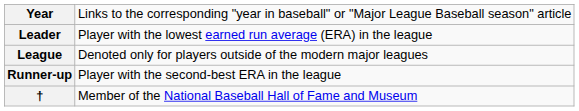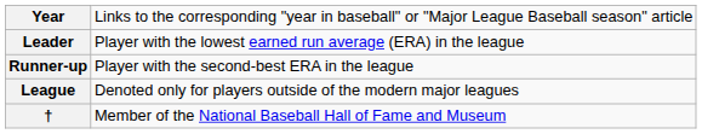rows swapped: Runner-up <-> League
